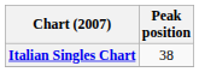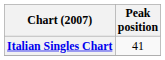Italian Singles Chart | Peak position: 38 -> 41
